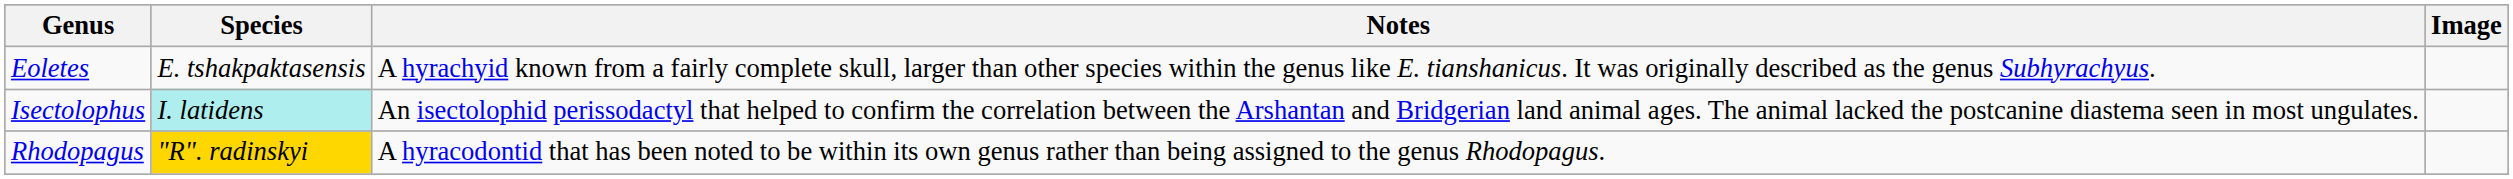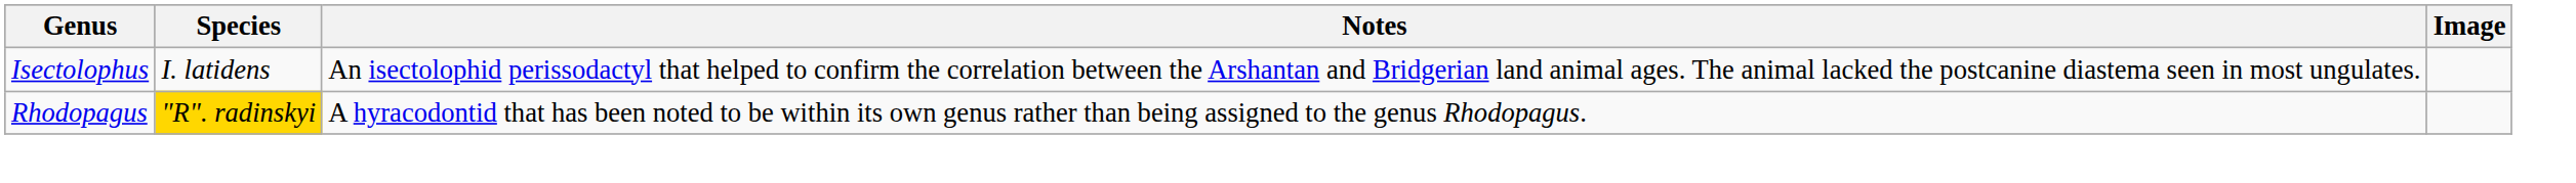- row: Eoletes | E. tshakpaktasensis | A hyrachyid known from a fairly complete skull, larger than other species within the genus like E. tianshanicus. It was originally described as the genus Subhyrachyus.
Isectolophus | Species: paleturquoise background -> no background
